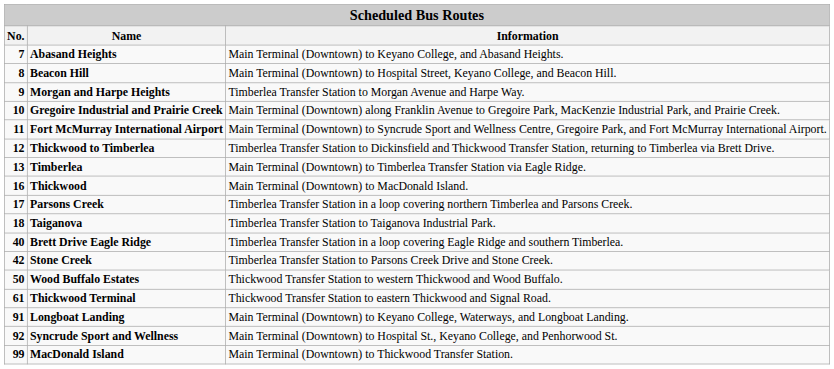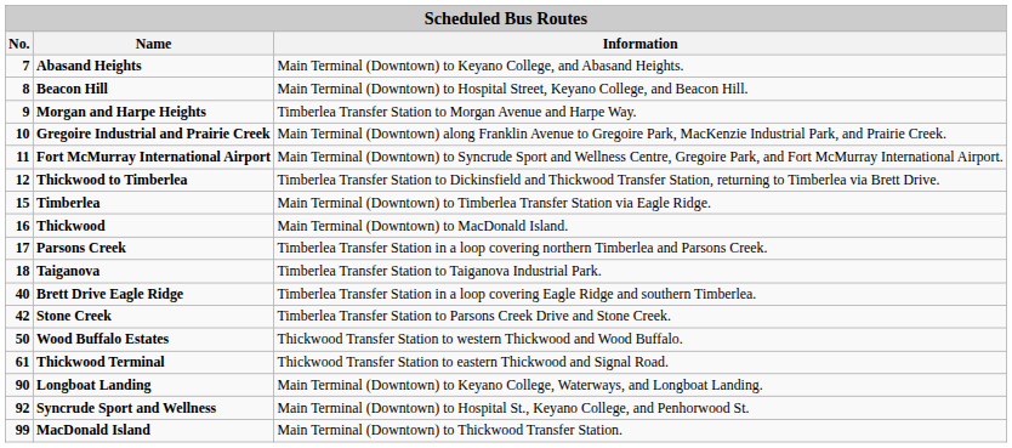Timberlea | No.: 13 -> 15
Longboat Landing | No.: 91 -> 90
